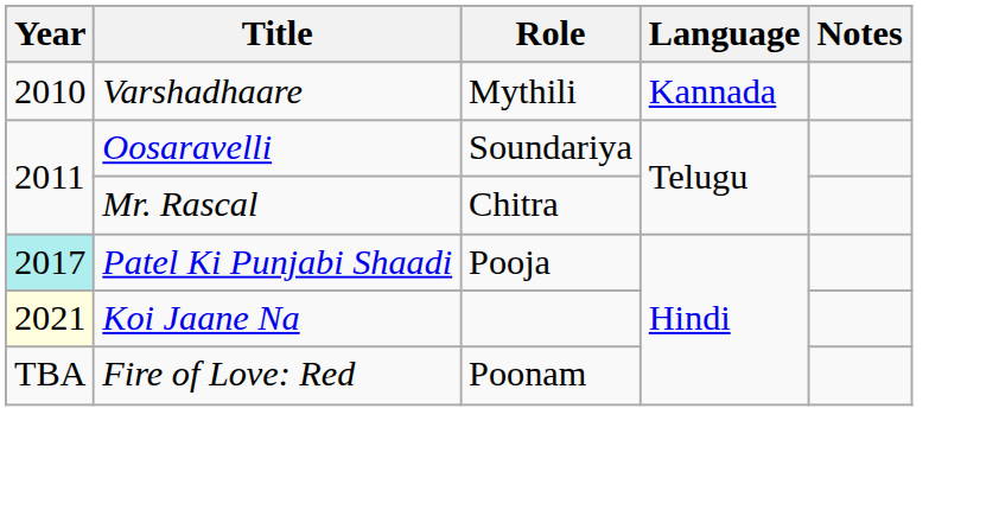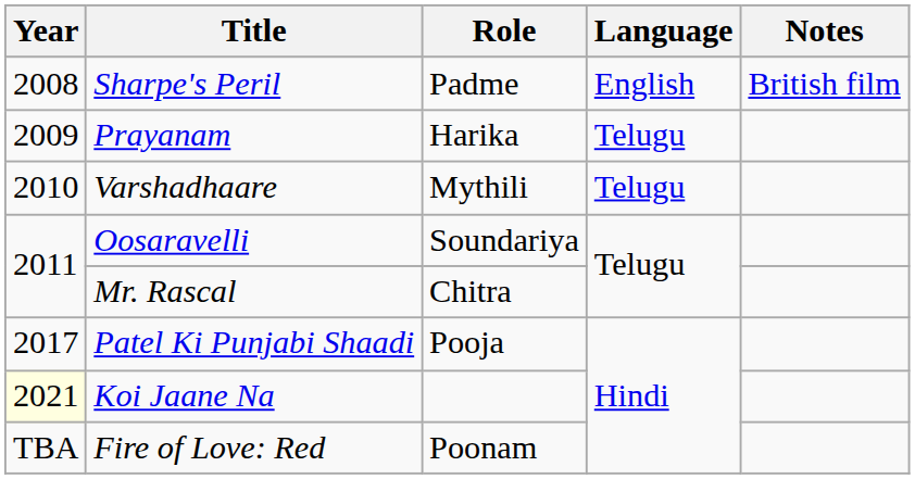+ row: 2008 | Sharpe's Peril | Padme | English | British film
+ row: 2009 | Prayanam | Harika | Telugu
Varshadhaare | Language: Kannada -> Telugu
Patel Ki Punjabi Shaadi | Year: paleturquoise background -> no background
